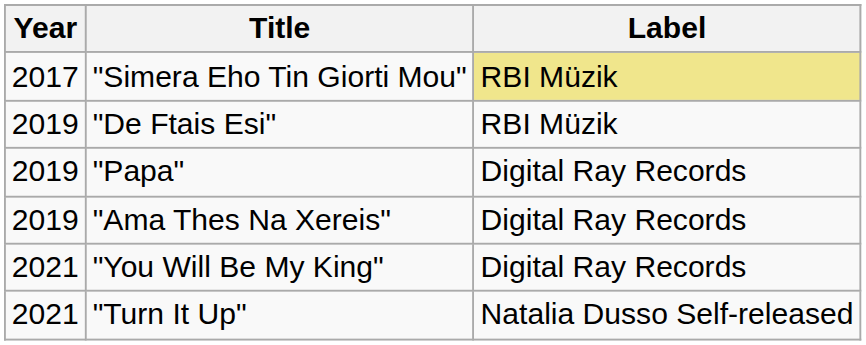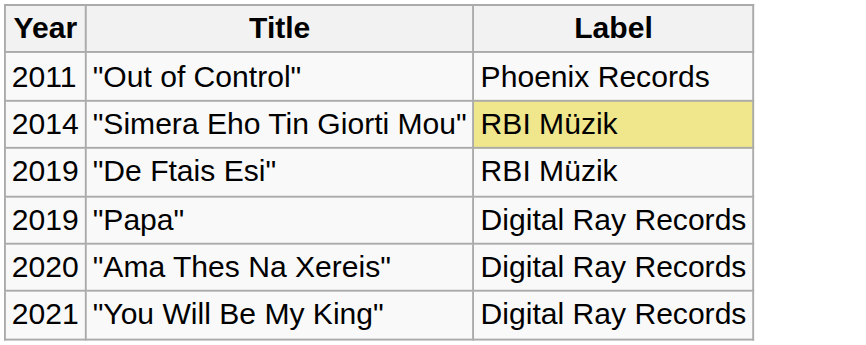+ row: 2011 | "Out of Control" | Phoenix Records
"Simera Eho Tin Giorti Mou" | Year: 2017 -> 2014
"Ama Thes Na Xereis" | Year: 2019 -> 2020
- row: 2021 | "Turn It Up" | Natalia Dusso Self-released
